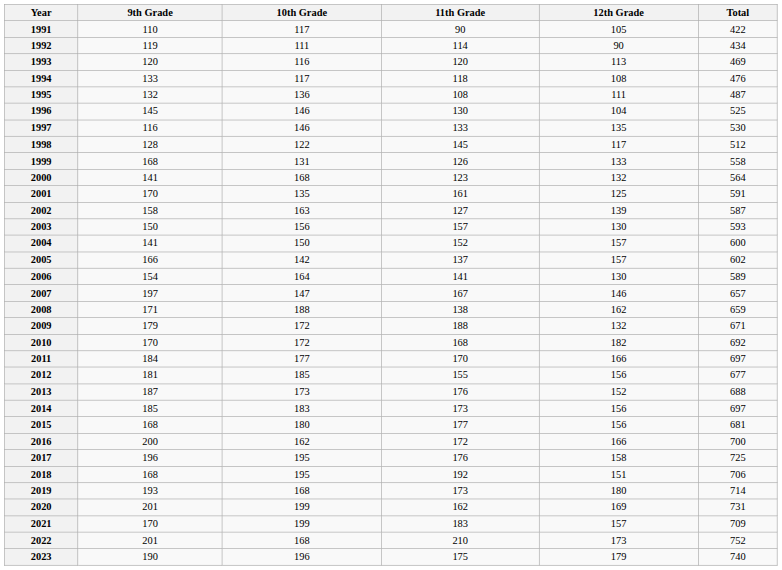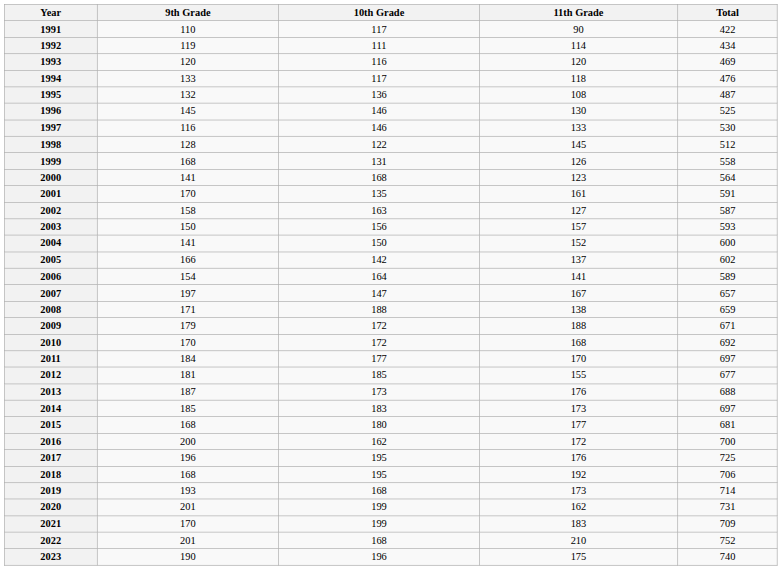- column: 12th Grade | 105 | 90 | 113 | 108 | 111 | 104 | 135 | 117 | 133 | 132 | 125 | 139 | 130 | 157 | 157 | 130 | 146 | 162 | 132 | 182 | 166 | 156 | 152 | 156 | 156 | 166 | 158 | 151 | 180 | 169 | 157 | 173 | 179
